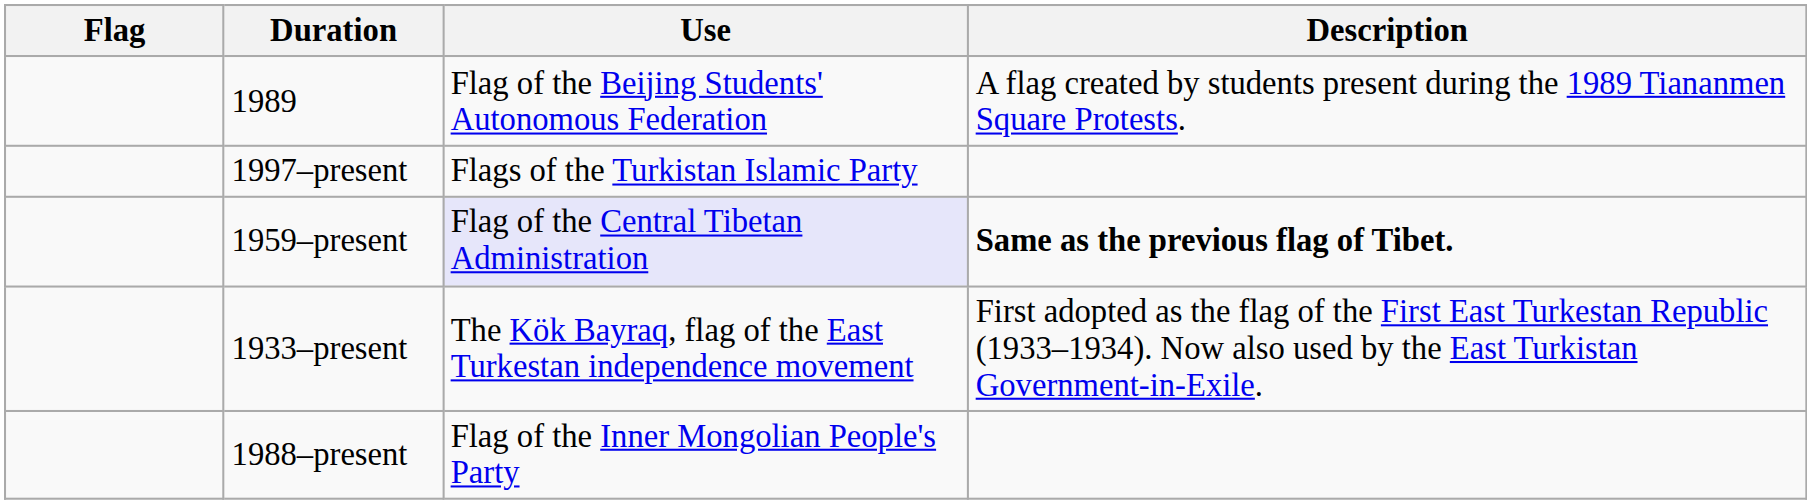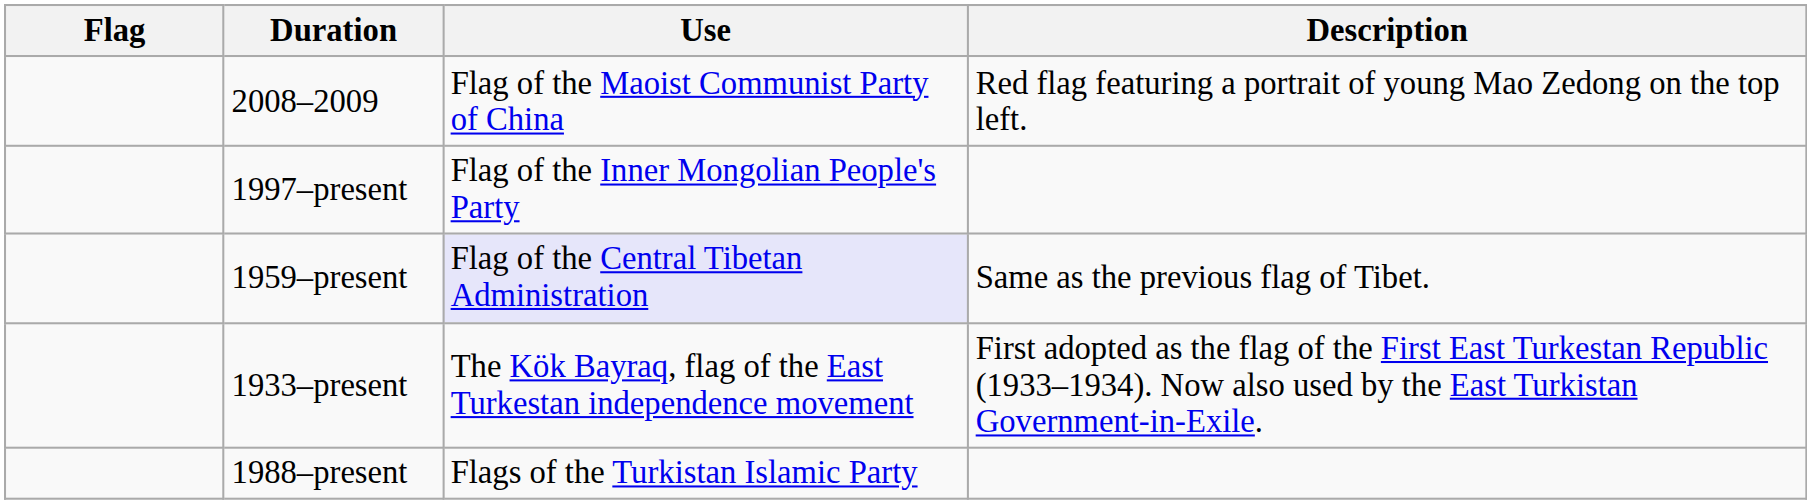+ row: 2008–2009 | Flag of the Maoist Communist Party of China | Red flag featuring a portrait of young Mao Zedong on the top left.
- row: 1989 | Flag of the Beijing Students' Autonomous Federation | A flag created by students present during the 1989 Tiananmen Square Protests.
1997–present | Use: Flags of the Turkistan Islamic Party -> Flag of the Inner Mongolian People's Party
1959–present | Description: bold -> normal
1988–present | Use: Flag of the Inner Mongolian People's Party -> Flags of the Turkistan Islamic Party
